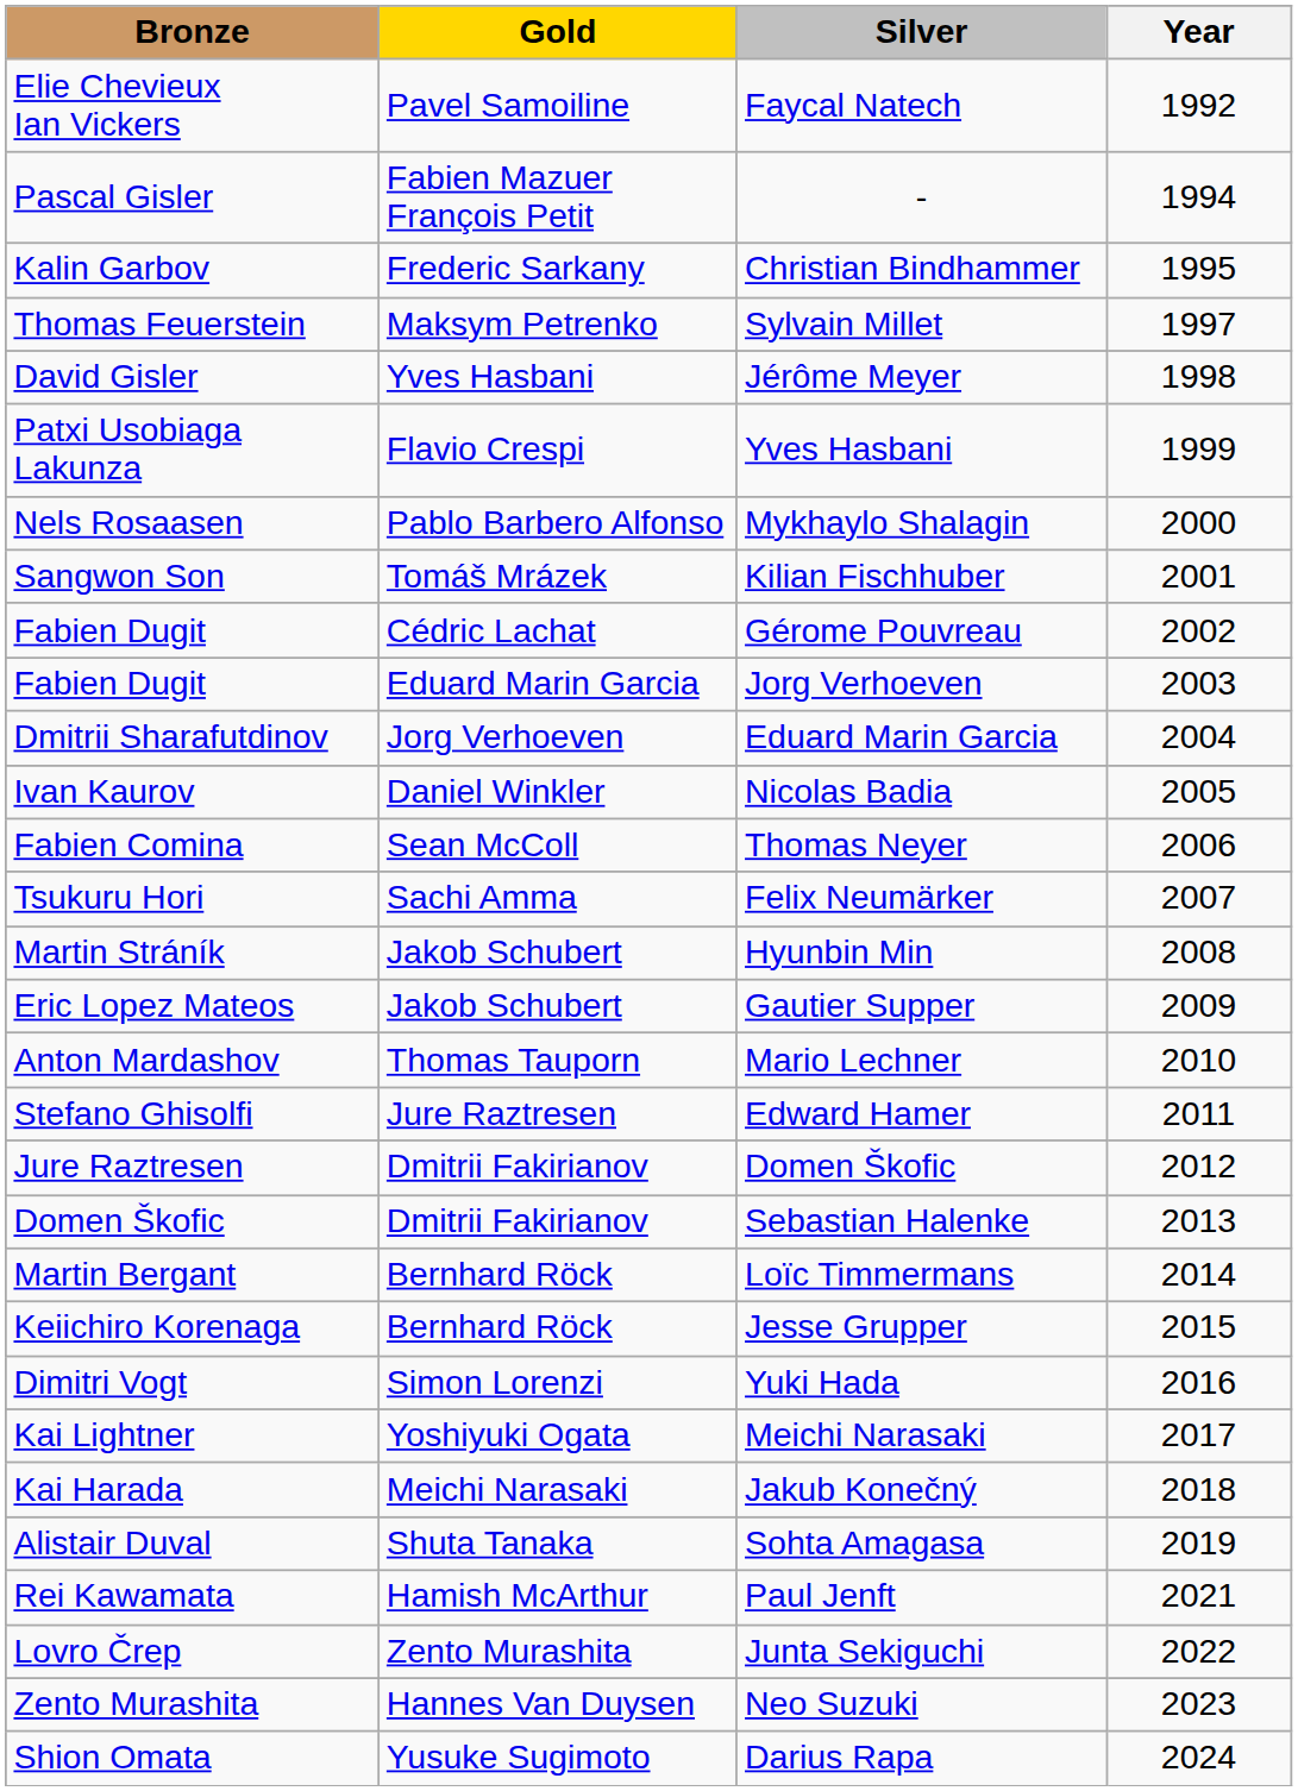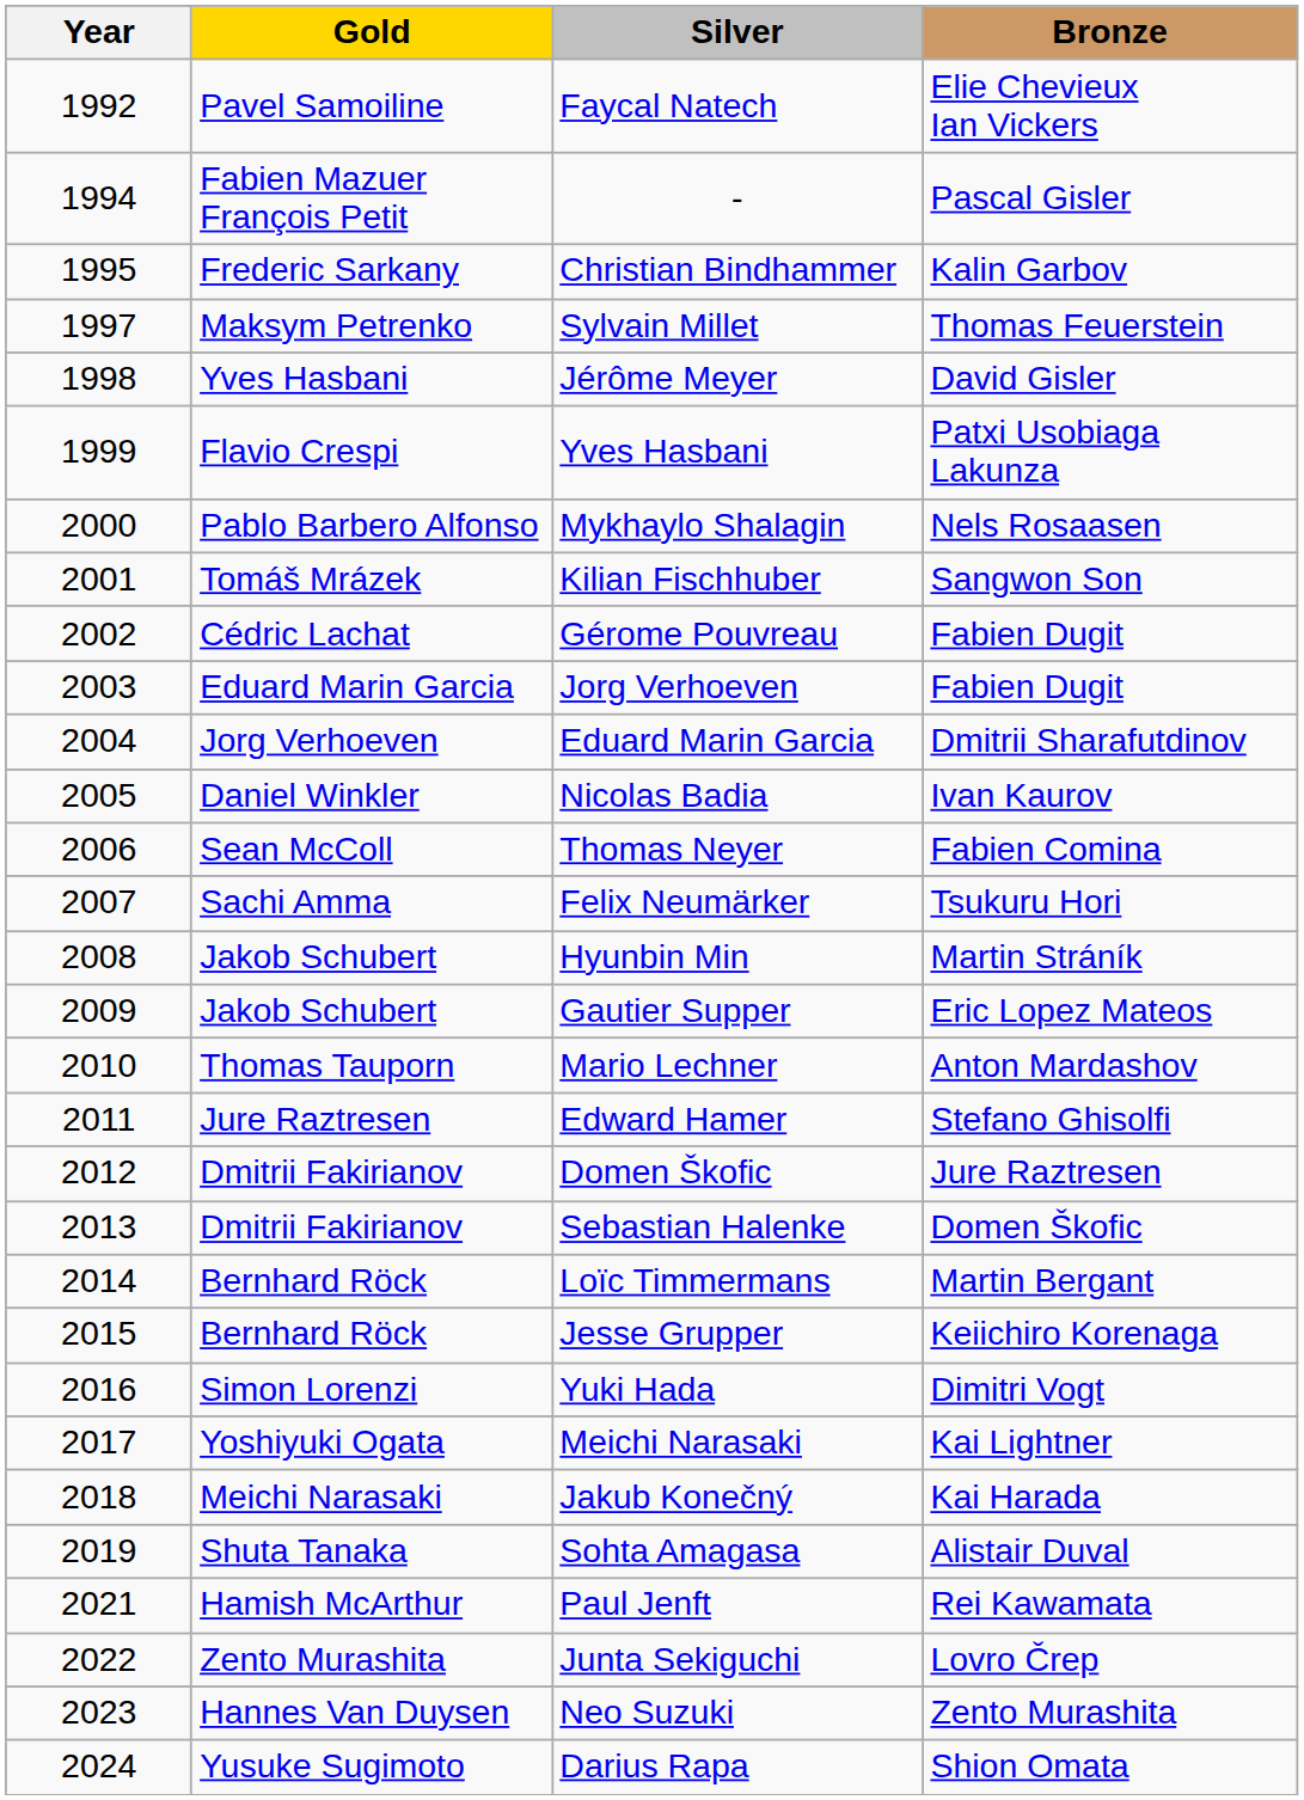columns swapped: Year <-> Bronze
